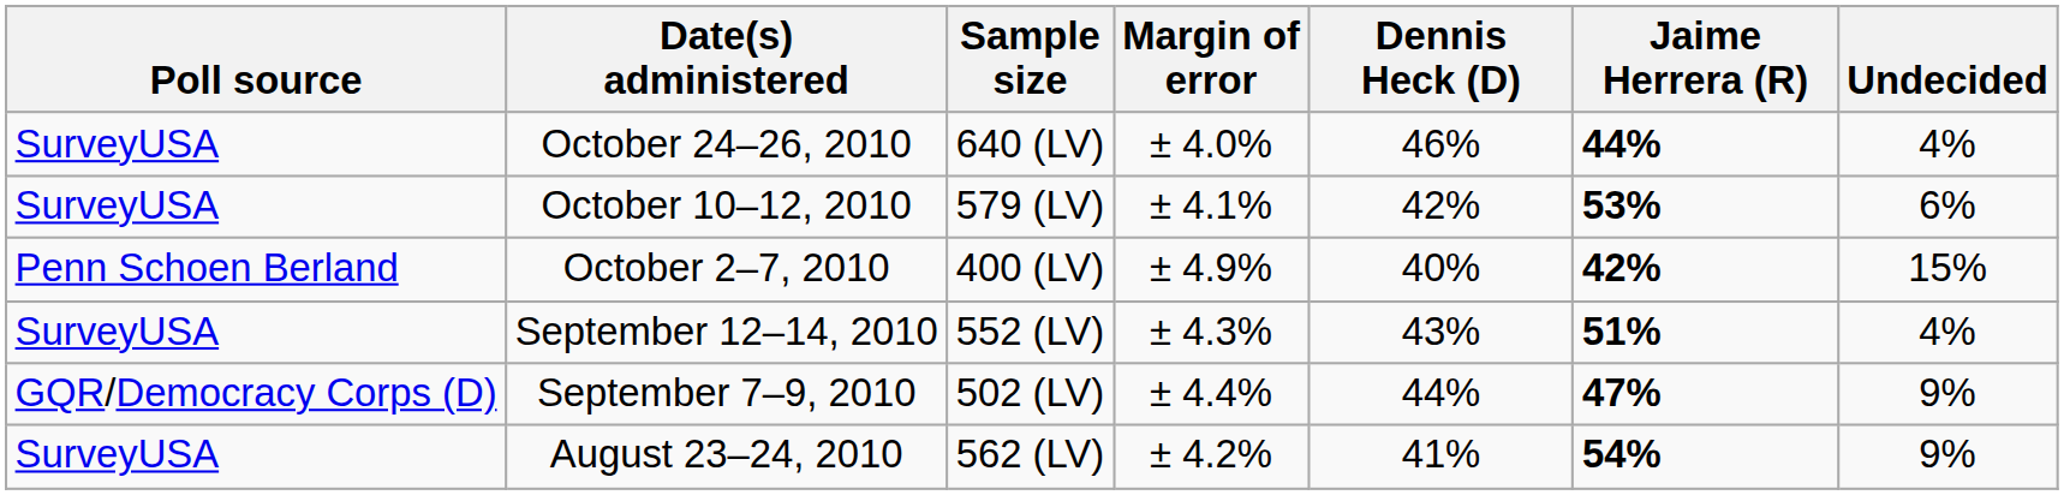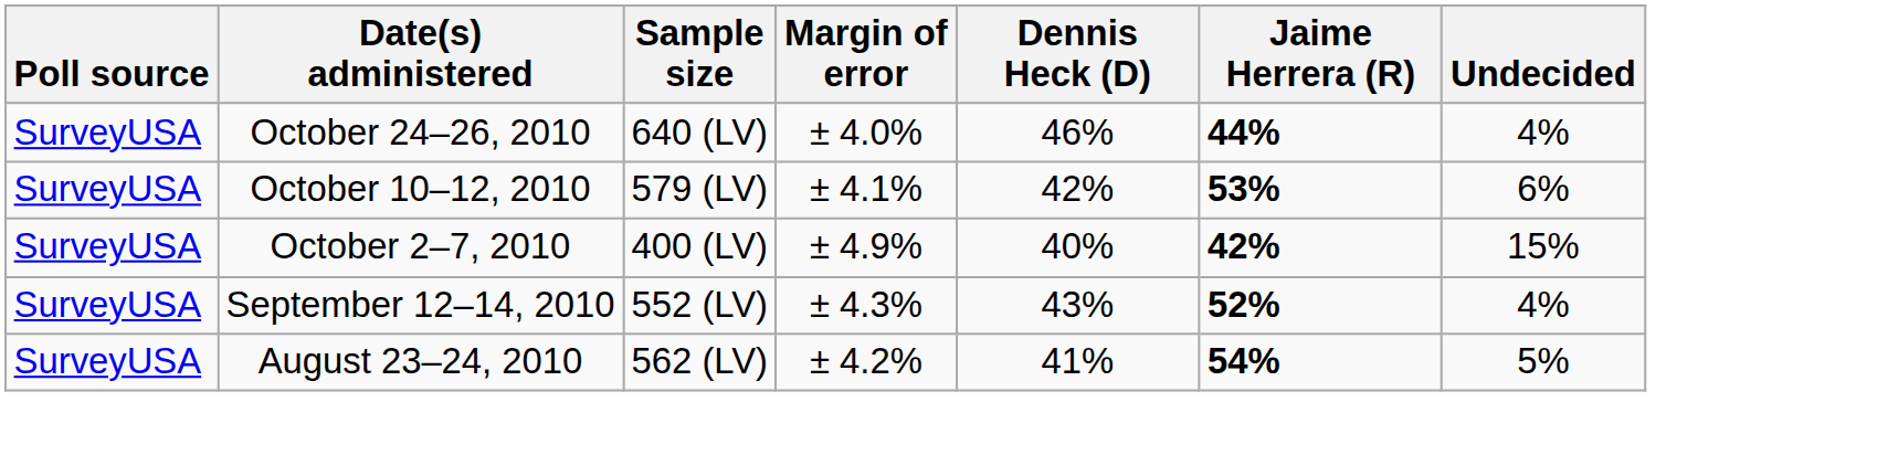October 2–7, 2010 | Poll source: Penn Schoen Berland -> SurveyUSA
September 12–14, 2010 | Jaime Herrera (R): 51% -> 52%
- row: GQR/Democracy Corps (D) | September 7–9, 2010 | 502 (LV) | ± 4.4% | 44% | 47% | 9%
August 23–24, 2010 | Undecided: 9% -> 5%
